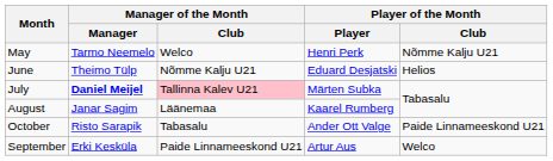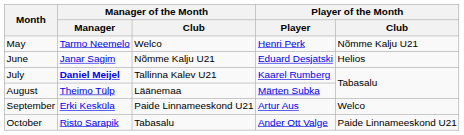June | Manager of the Month / Manager: Theimo Tülp -> Janar Sagim
July | Manager of the Month / Club: pink background -> no background
July | Player of the Month / Player: Märten Subka -> Kaarel Rumberg
August | Manager of the Month / Manager: Janar Sagim -> Theimo Tülp
August | Player of the Month / Player: Kaarel Rumberg -> Märten Subka
rows swapped: September <-> October
